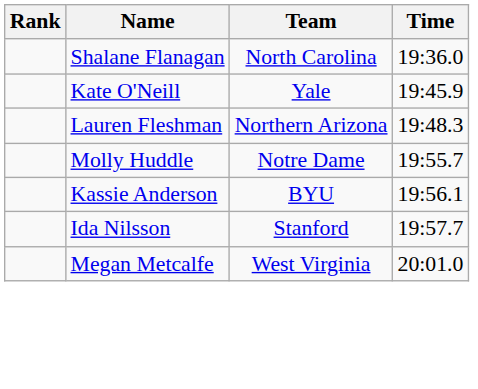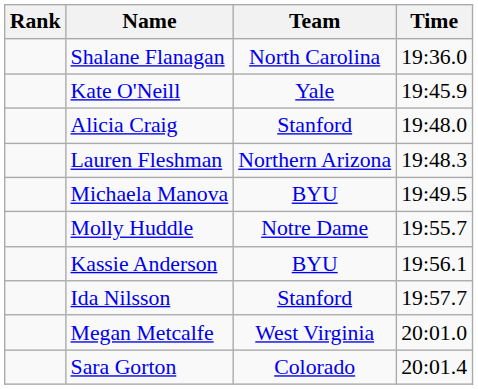+ row: Alicia Craig | Stanford | 19:48.0
+ row: Michaela Manova | BYU | 19:49.5
+ row: Sara Gorton | Colorado | 20:01.4
